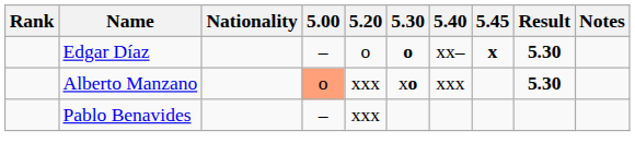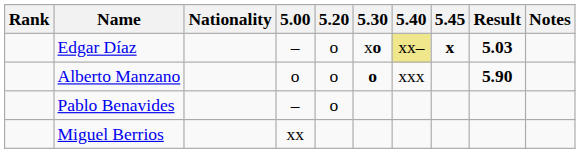Edgar Díaz | 5.30: o -> xo
Edgar Díaz | 5.40: no background -> khaki background
Edgar Díaz | Result: 5.30 -> 5.03
Alberto Manzano | 5.00: lightsalmon background -> no background
Alberto Manzano | 5.20: xxx -> o
Alberto Manzano | 5.30: xo -> o
Alberto Manzano | Result: 5.30 -> 5.90
Pablo Benavides | 5.20: xxx -> o
+ row: Miguel Berrios | xx
